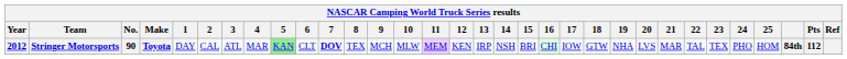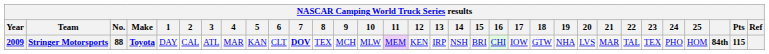Stringer Motorsports | Year: 2012 -> 2009
Stringer Motorsports | No.: 90 -> 88
Stringer Motorsports | 5: lightgreen background -> no background
Stringer Motorsports | Pts: 112 -> 115
